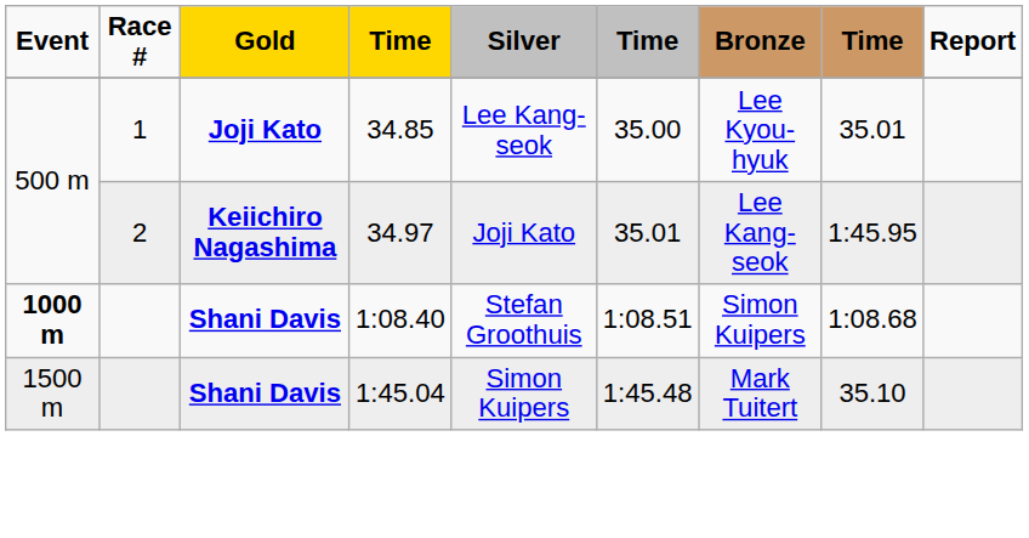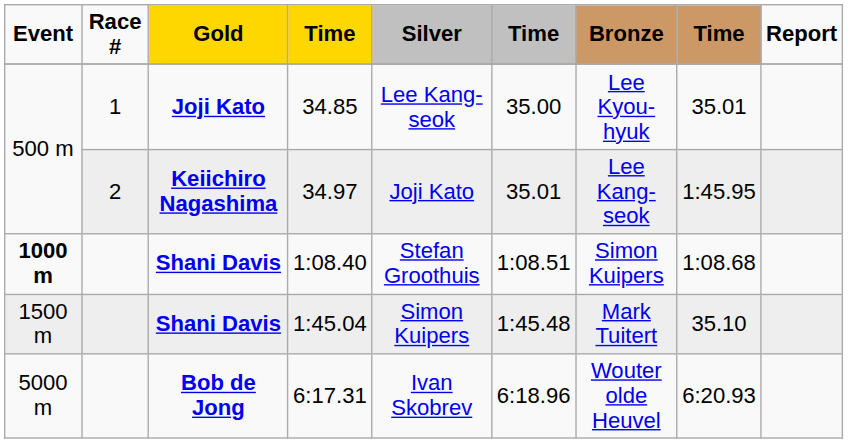+ row: 5000 m | Bob de Jong | 6:17.31 | Ivan Skobrev | 6:18.96 | Wouter olde Heuvel | 6:20.93
